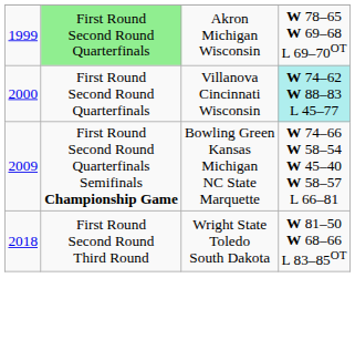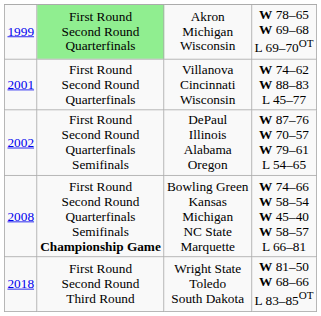Villanova Cincinnati Wisconsin | column 1: 2000 -> 2001
Villanova Cincinnati Wisconsin | column 4: paleturquoise background -> no background
+ row: 2002 | First Round Second Round Quarterfinals Semifinals | DePaul Illinois Alabama Oregon | W 87–76 W 70–57 W 79–61 L 54–65
Bowling Green Kansas Michigan NC State Marquette | column 1: 2009 -> 2008
